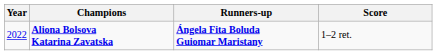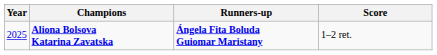Aliona Bolsova Katarina Zavatska | Year: 2022 -> 2025
